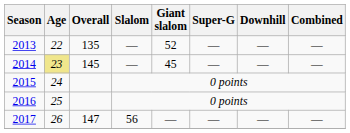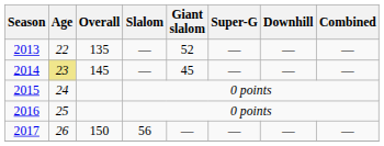2017 | Overall: 147 -> 150
